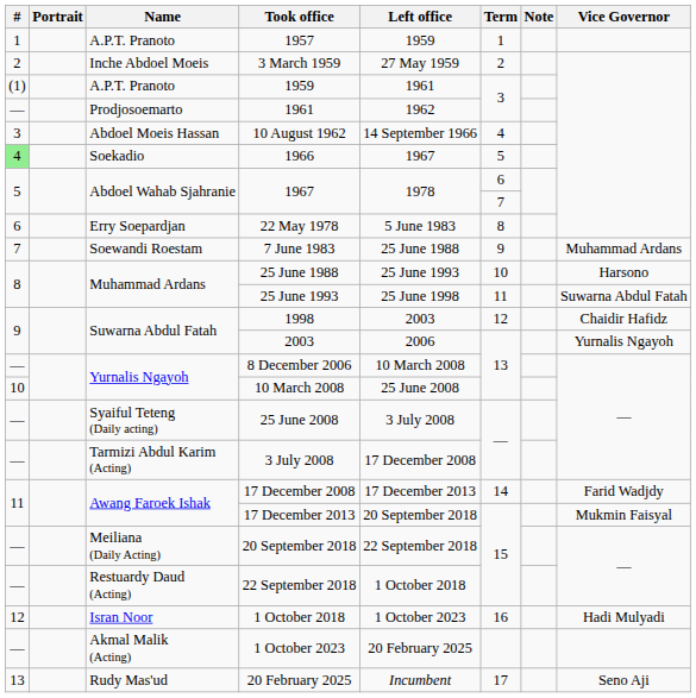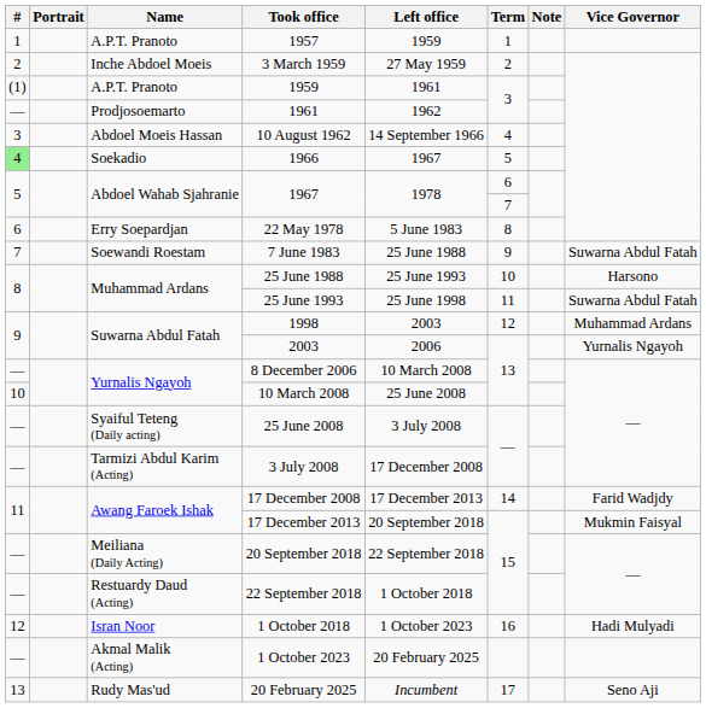7 June 1983 | Vice Governor: Muhammad Ardans -> Suwarna Abdul Fatah
1998 | Vice Governor: Chaidir Hafidz -> Muhammad Ardans
